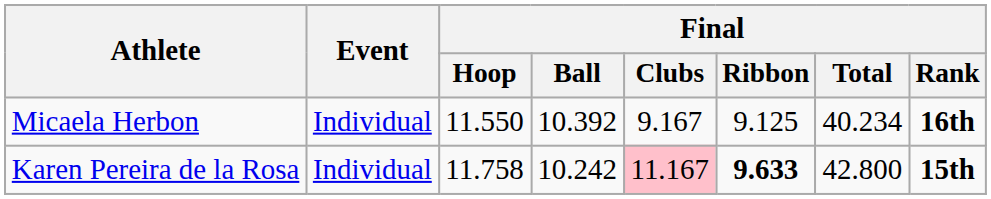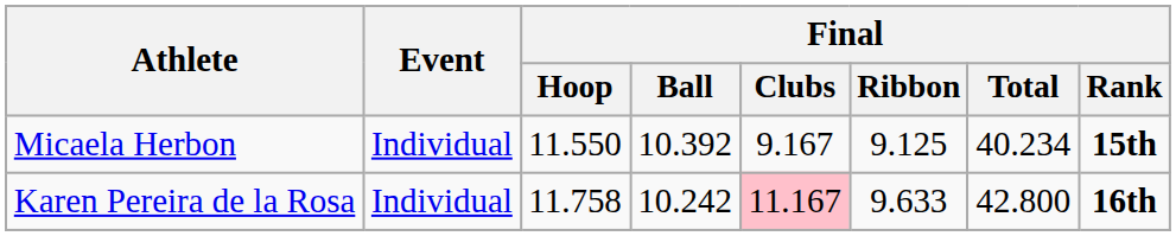Micaela Herbon | Final / Rank: 16th -> 15th
Karen Pereira de la Rosa | Final / Ribbon: bold -> normal
Karen Pereira de la Rosa | Final / Rank: 15th -> 16th
